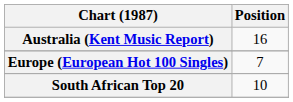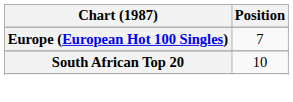- row: Australia (Kent Music Report) | 16
